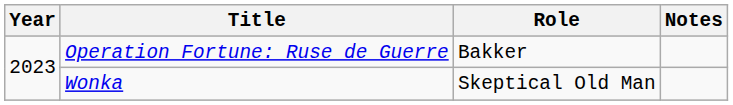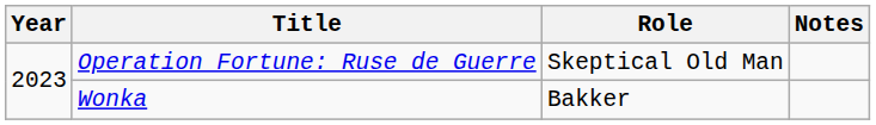Operation Fortune: Ruse de Guerre | Role: Bakker -> Skeptical Old Man
Wonka | Role: Skeptical Old Man -> Bakker
